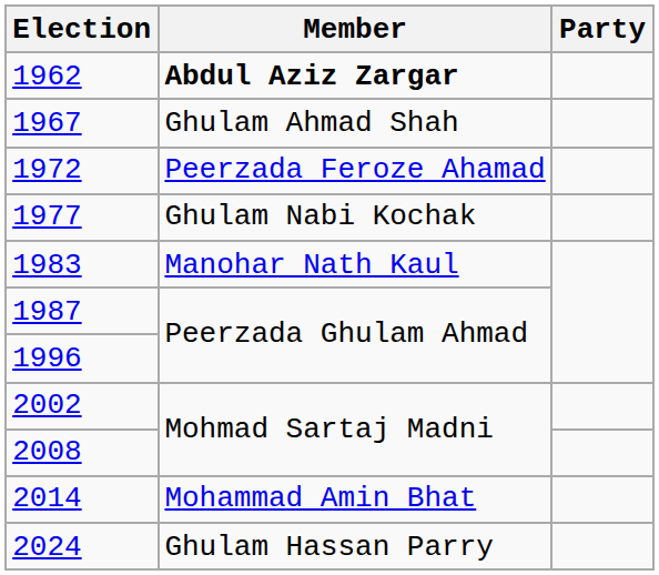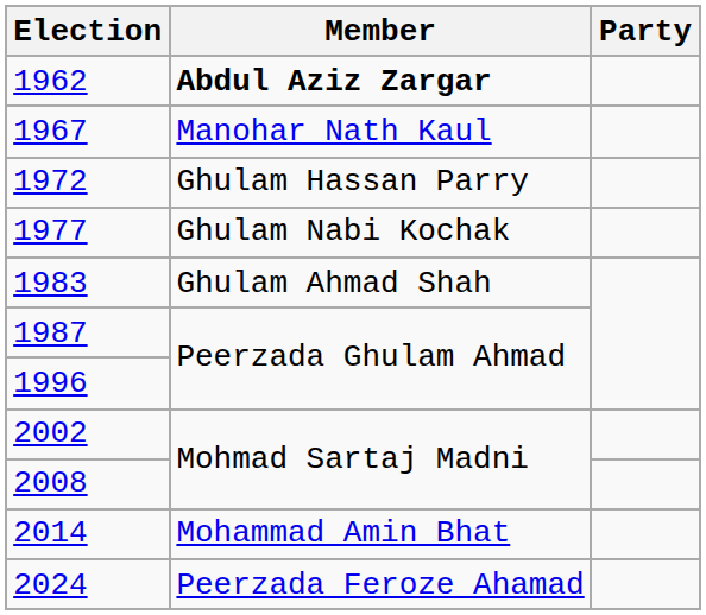1967 | Member: Ghulam Ahmad Shah -> Manohar Nath Kaul
1972 | Member: Peerzada Feroze Ahamad -> Ghulam Hassan Parry
1983 | Member: Manohar Nath Kaul -> Ghulam Ahmad Shah
2024 | Member: Ghulam Hassan Parry -> Peerzada Feroze Ahamad
